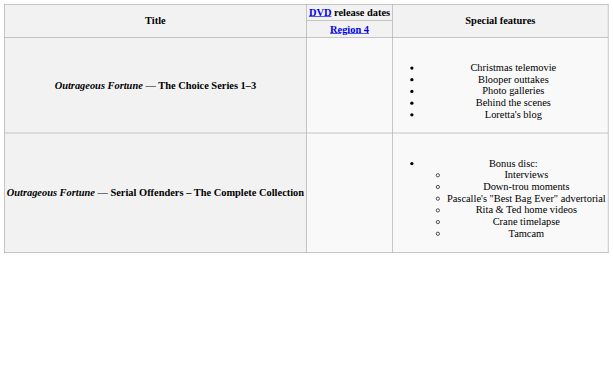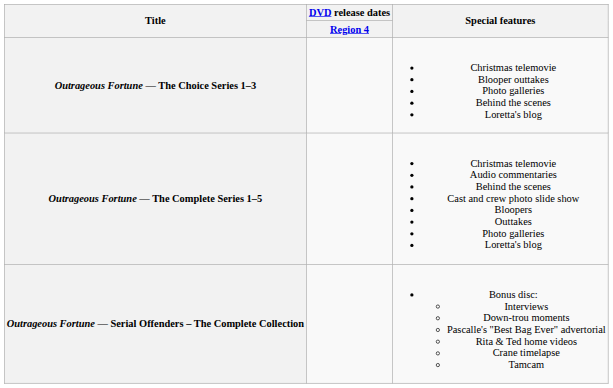+ row: Outrageous Fortune — The Complete Series 1–5 | Christmas telemovie Audio commentaries Behind the scenes Cast and crew photo slide show Bloopers Outtakes Photo galleries Loretta's blog
